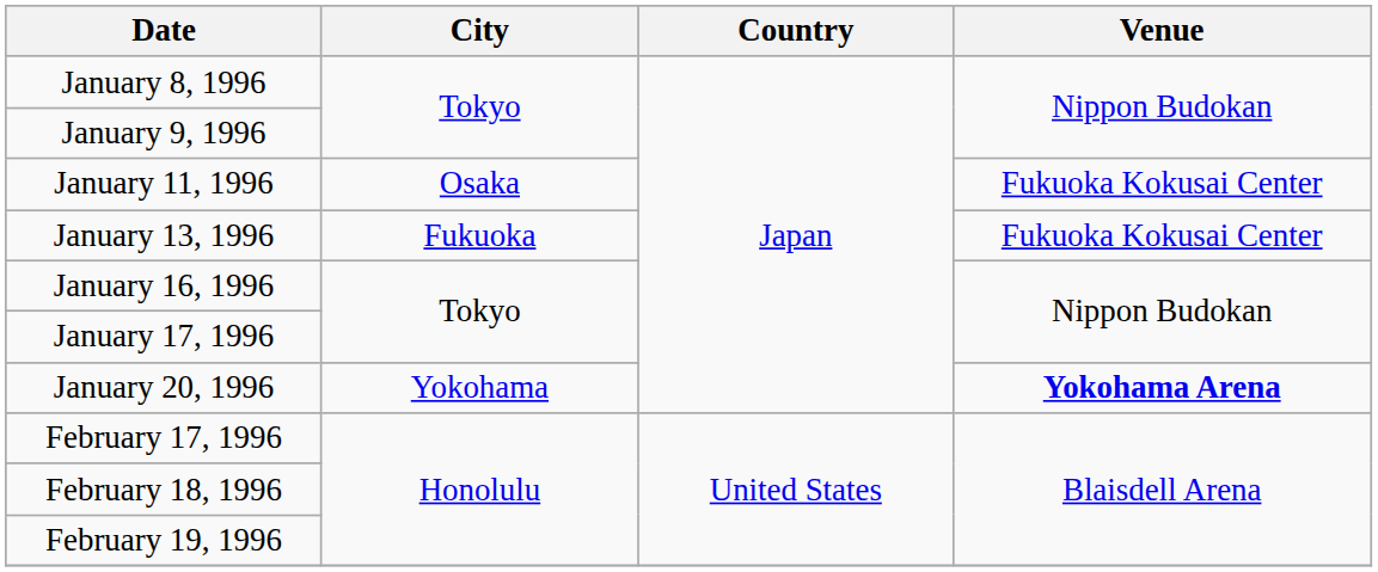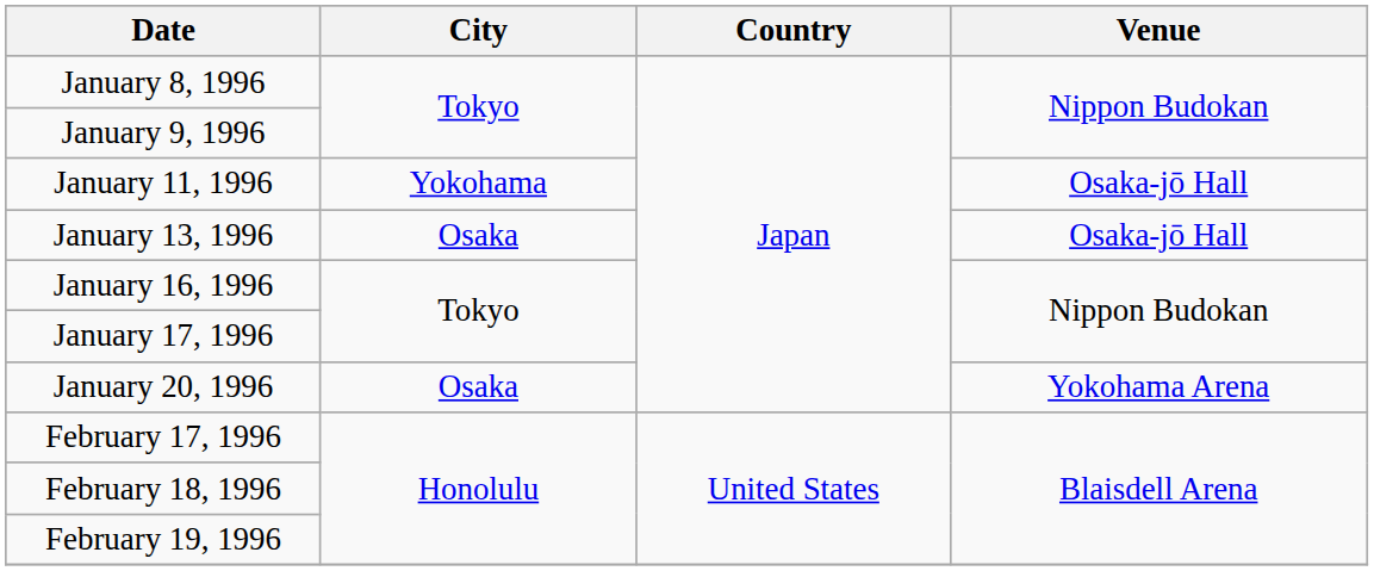January 11, 1996 | City: Osaka -> Yokohama
January 11, 1996 | Venue: Fukuoka Kokusai Center -> Osaka-jō Hall
January 13, 1996 | City: Fukuoka -> Osaka
January 13, 1996 | Venue: Fukuoka Kokusai Center -> Osaka-jō Hall
January 20, 1996 | City: Yokohama -> Osaka
January 20, 1996 | Venue: bold -> normal
